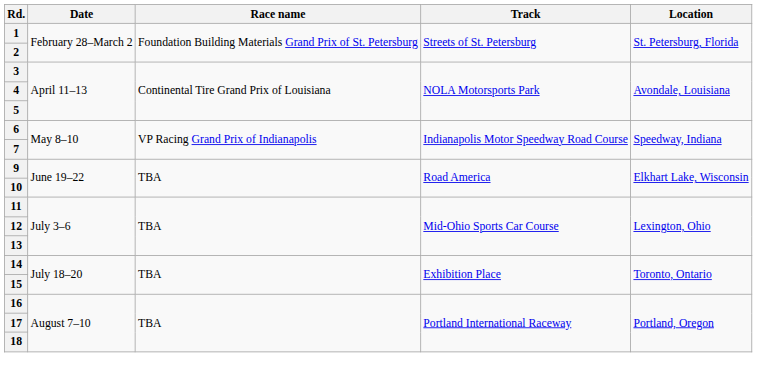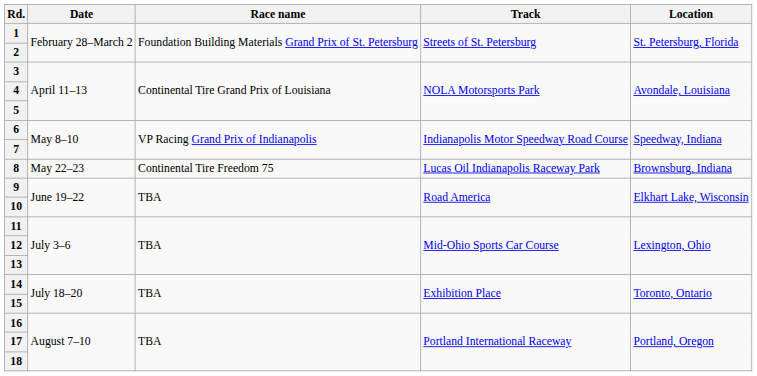+ row: 8 | May 22–23 | Continental Tire Freedom 75 | Lucas Oil Indianapolis Raceway Park | Brownsburg, Indiana
